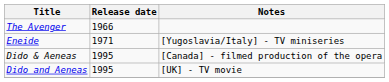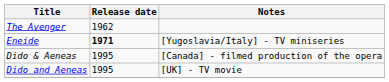The Avenger | Release date: 1966 -> 1962
Eneide | Release date: normal -> bold
